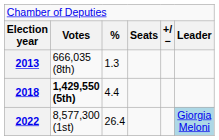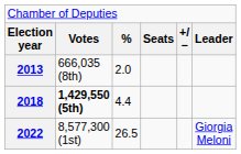2013 | column 3: 1.3 -> 2.0
2022 | column 3: 26.4 -> 26.5
2022 | column 6: lightblue background -> no background
